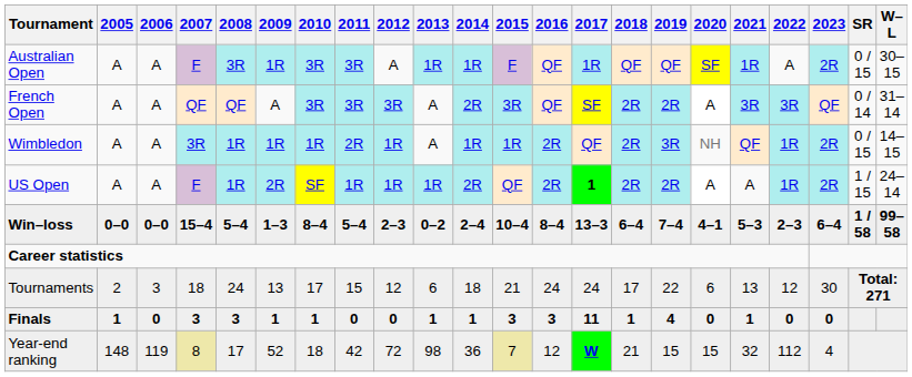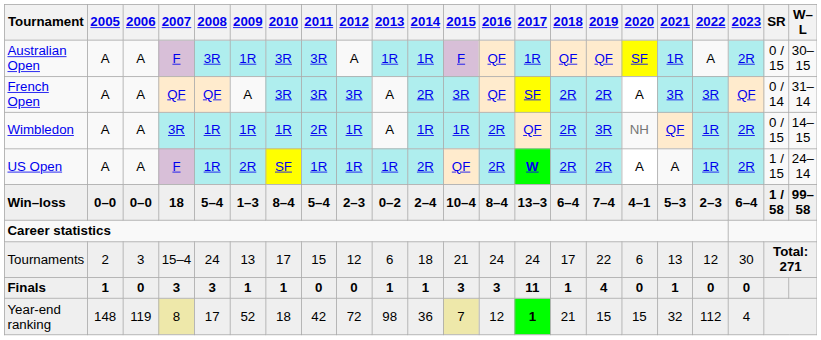US Open | 2017: 1 -> W
Win–loss | 2007: 15–4 -> 18
Tournaments | 2007: 18 -> 15–4
Year-end ranking | 2017: W -> 1
